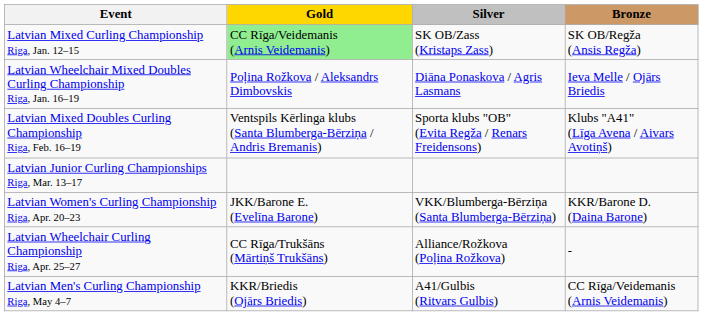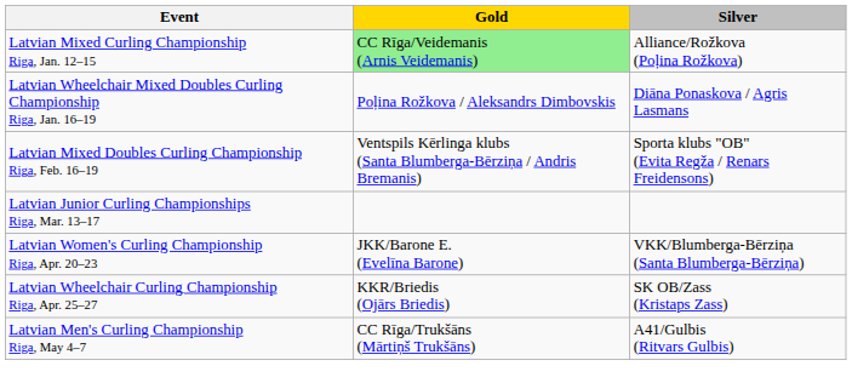- column: Bronze | SK OB/Regža (Ansis Regža) | Ieva Melle / Ojārs Briedis | Klubs "A41" (Līga Avena / Aivars Avotiņš) | KKR/Barone D. (Daina Barone) | - | CC Rīga/Veidemanis (Arnis Veidemanis)
Latvian Mixed Curling Championship Riga, Jan. 12–15 | Silver: SK OB/Zass (Kristaps Zass) -> Alliance/Rožkova (Poļina Rožkova)
Latvian Wheelchair Curling Championship Riga, Apr. 25–27 | Gold: CC Rīga/Trukšāns (Mārtiņš Trukšāns) -> KKR/Briedis (Ojārs Briedis)
Latvian Wheelchair Curling Championship Riga, Apr. 25–27 | Silver: Alliance/Rožkova (Poļina Rožkova) -> SK OB/Zass (Kristaps Zass)
Latvian Men's Curling Championship Riga, May 4–7 | Gold: KKR/Briedis (Ojārs Briedis) -> CC Rīga/Trukšāns (Mārtiņš Trukšāns)
